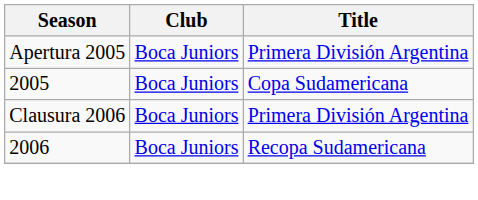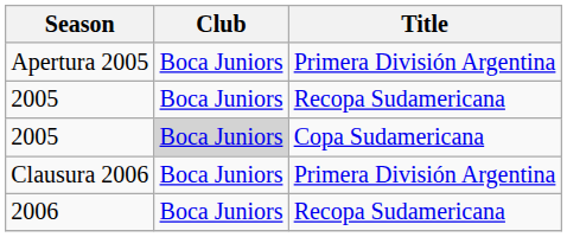+ row: 2005 | Boca Juniors | Recopa Sudamericana
2005 / Copa Sudamericana | Club: no background -> lightgrey background
